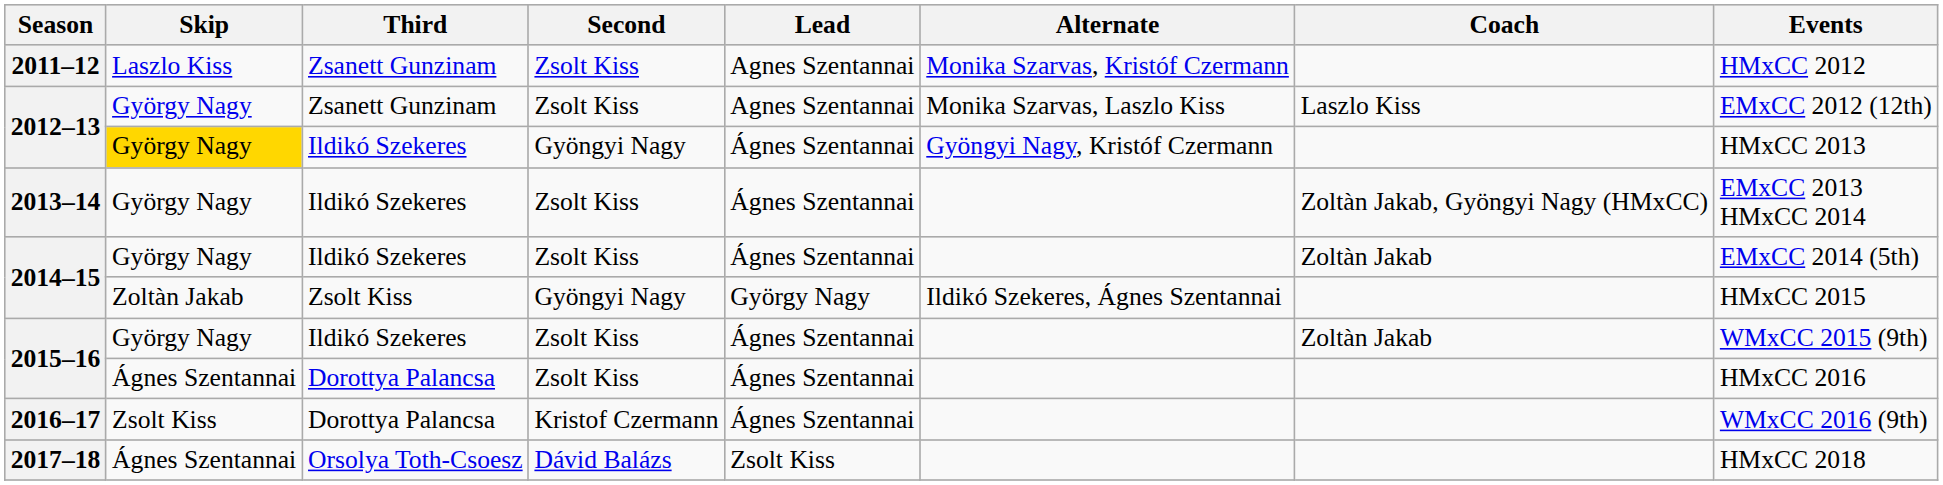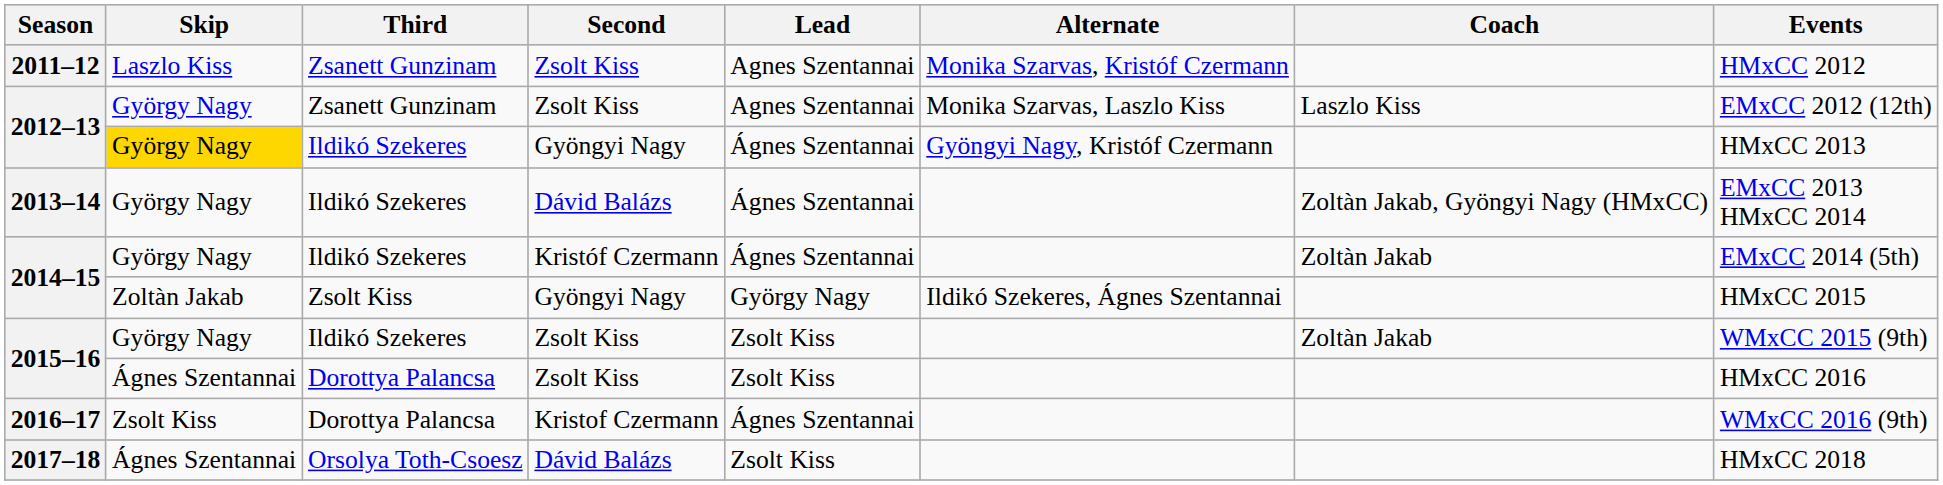2013–14 | Second: Zsolt Kiss -> Dávid Balázs
2014–15 / Ildikó Szekeres | Second: Zsolt Kiss -> Kristóf Czermann
2015–16 / Ildikó Szekeres | Lead: Ágnes Szentannai -> Zsolt Kiss
2015–16 / Dorottya Palancsa | Lead: Ágnes Szentannai -> Zsolt Kiss
